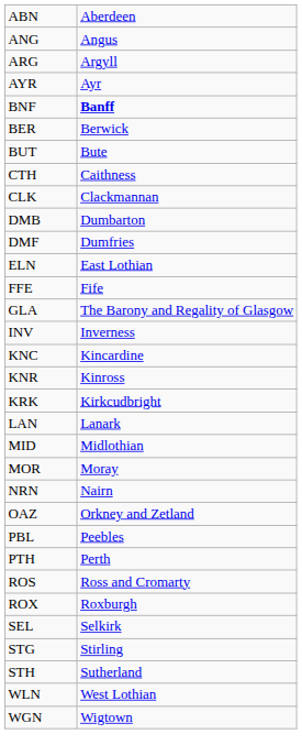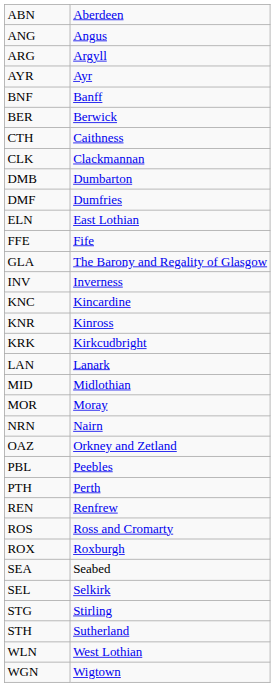BNF | column 2: bold -> normal
- row: BUT | Bute
+ row: REN | Renfrew
+ row: SEA | Seabed
